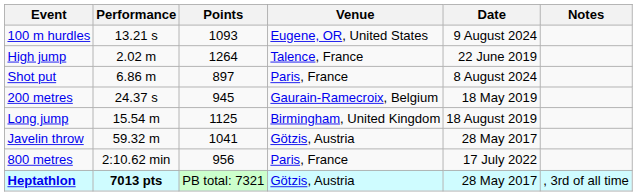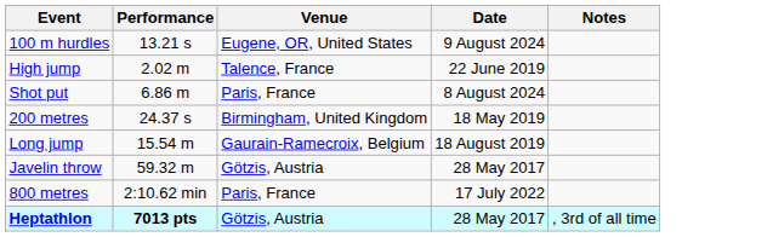- column: Points | 1093 | 1264 | 897 | 945 | 1125 | 1041 | 956 | PB total: 7321
200 metres | Venue: Gaurain-Ramecroix, Belgium -> Birmingham, United Kingdom
Long jump | Venue: Birmingham, United Kingdom -> Gaurain-Ramecroix, Belgium
